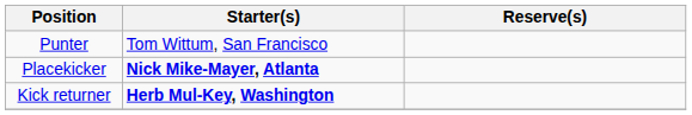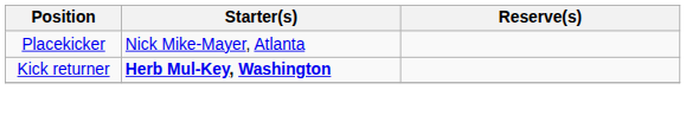- row: Punter | Tom Wittum, San Francisco
Placekicker | Starter(s): bold -> normal
